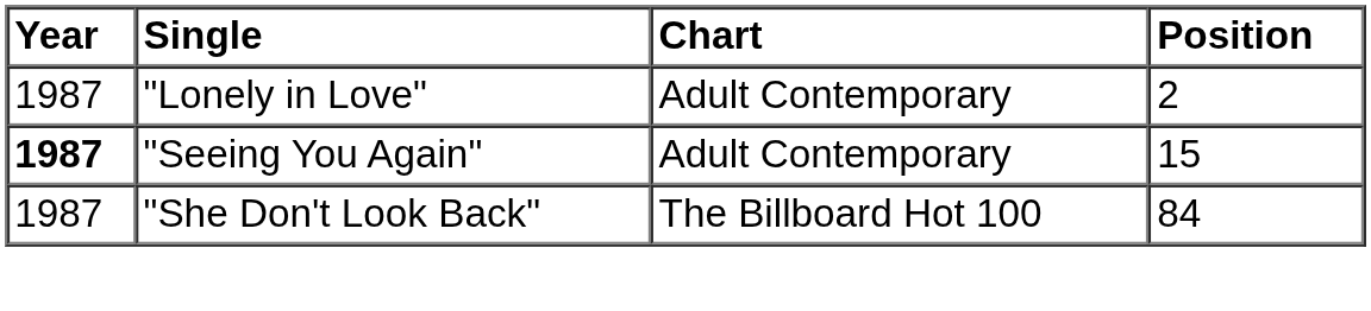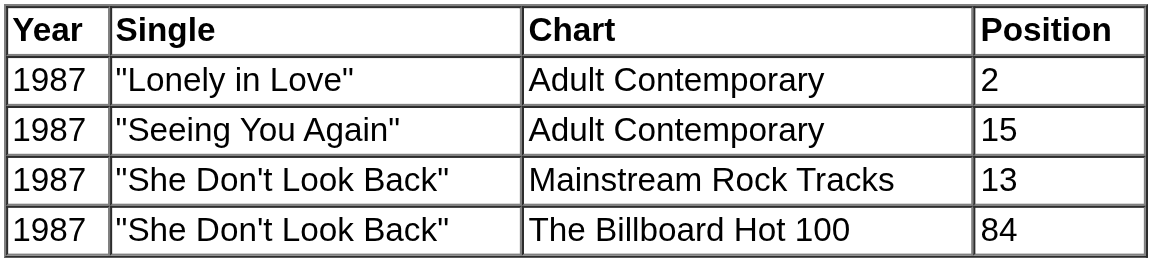15 | Year: bold -> normal
+ row: 1987 | "She Don't Look Back" | Mainstream Rock Tracks | 13
